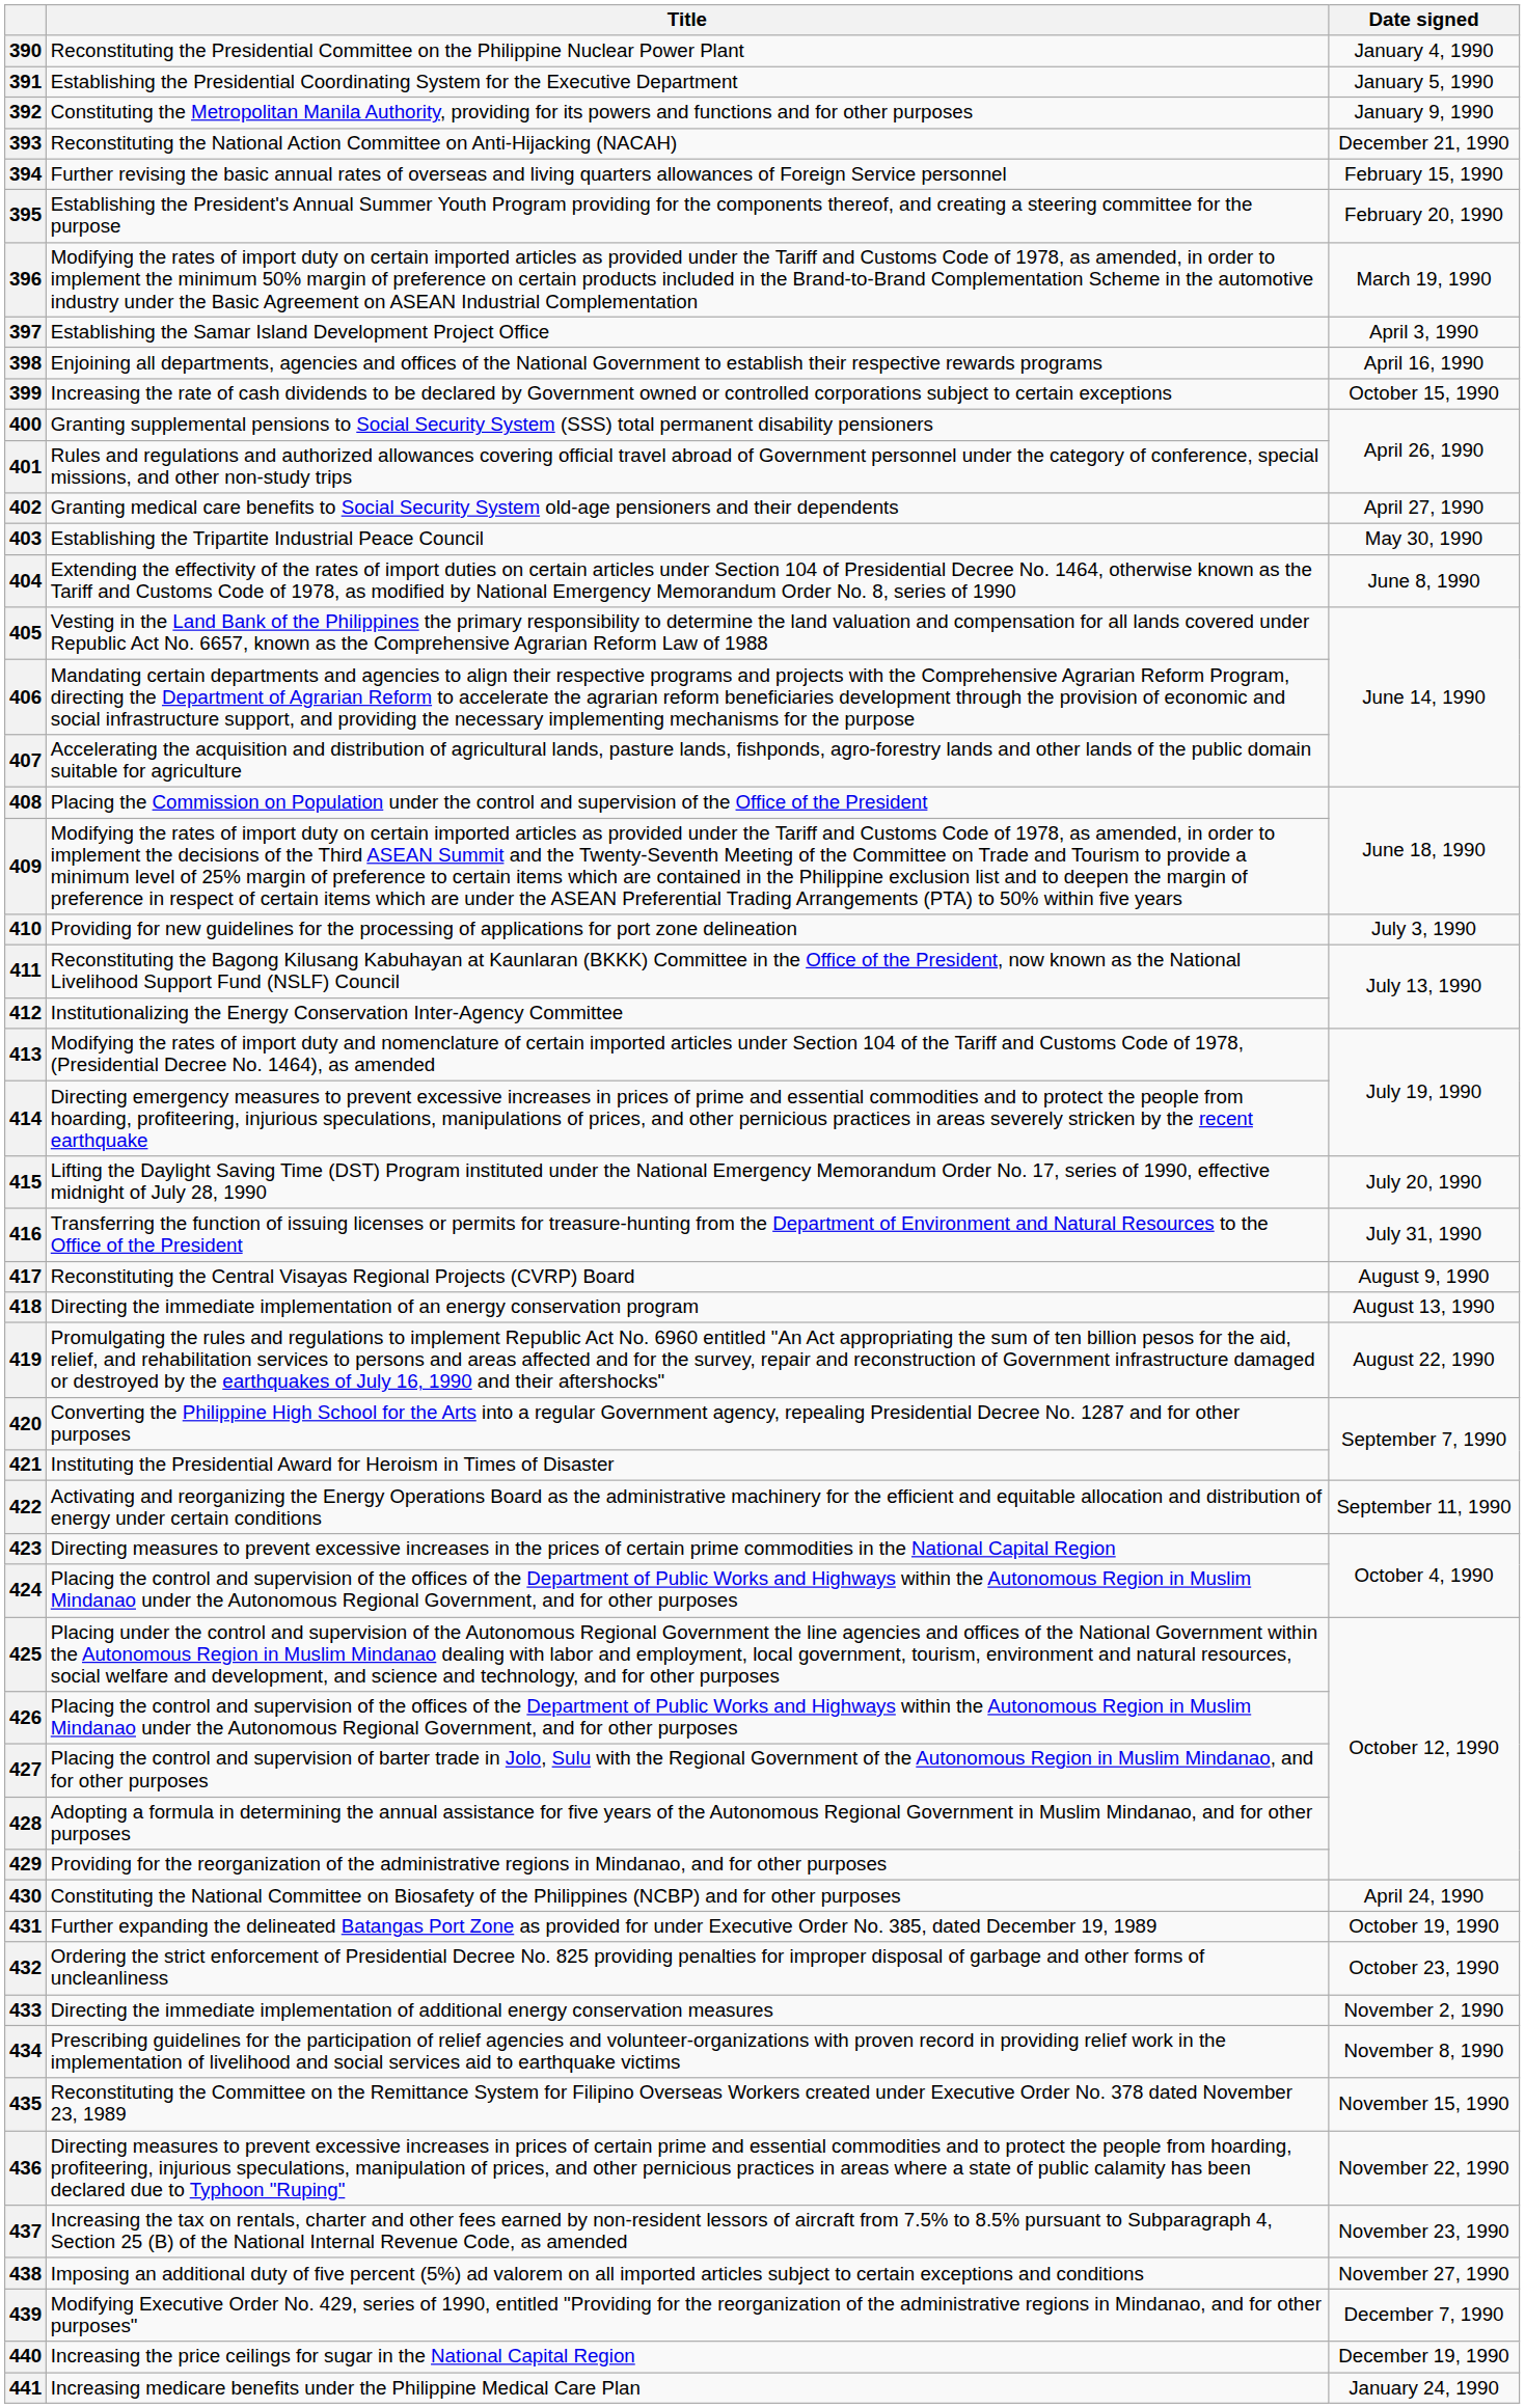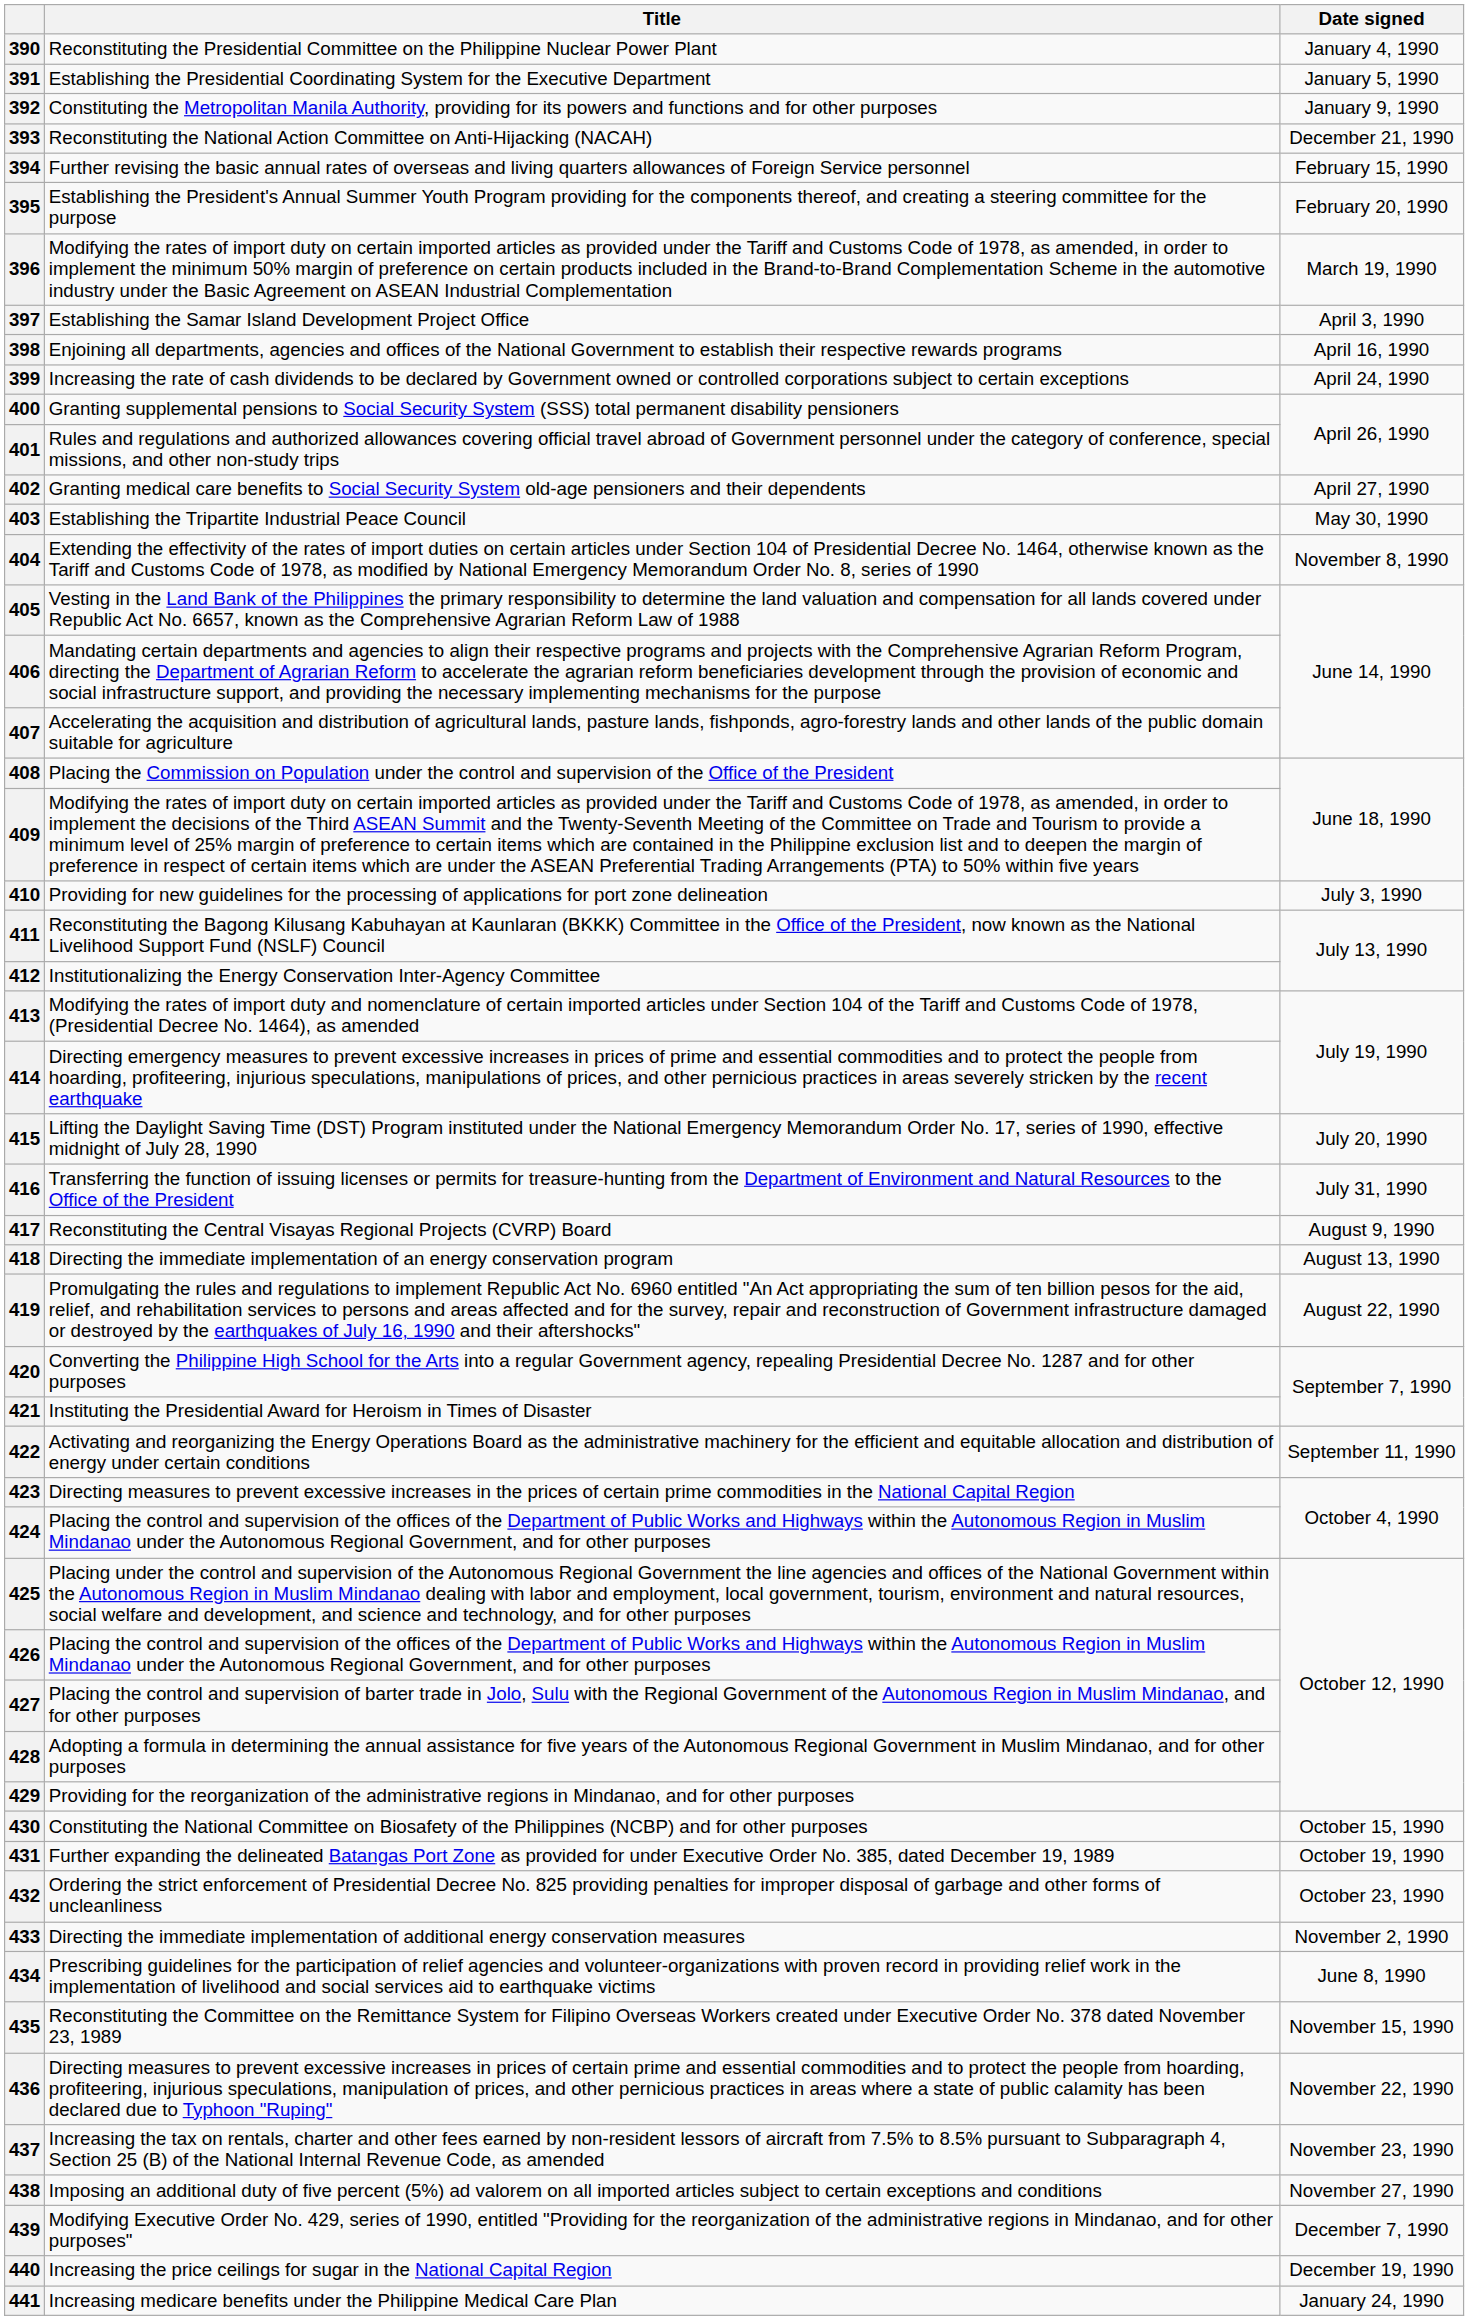399 | Date signed: October 15, 1990 -> April 24, 1990
404 | Date signed: June 8, 1990 -> November 8, 1990
430 | Date signed: April 24, 1990 -> October 15, 1990
434 | Date signed: November 8, 1990 -> June 8, 1990
